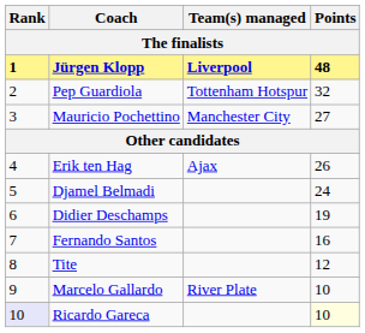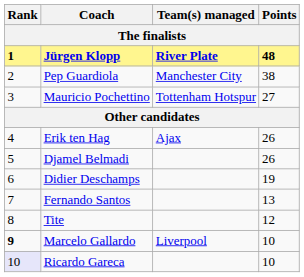Jürgen Klopp | Team(s) managed: Liverpool -> River Plate
Pep Guardiola | Team(s) managed: Tottenham Hotspur -> Manchester City
Pep Guardiola | Points: 32 -> 38
Mauricio Pochettino | Team(s) managed: Manchester City -> Tottenham Hotspur
Djamel Belmadi | Points: 24 -> 26
Fernando Santos | Points: 16 -> 13
Marcelo Gallardo | Rank: normal -> bold
Marcelo Gallardo | Team(s) managed: River Plate -> Liverpool
Ricardo Gareca | Points: lightyellow background -> no background
